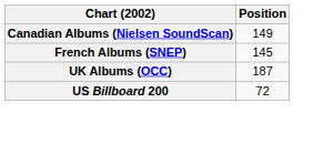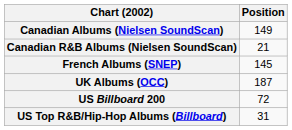+ row: Canadian R&B Albums (Nielsen SoundScan) | 21
+ row: US Top R&B/Hip-Hop Albums (Billboard) | 31
